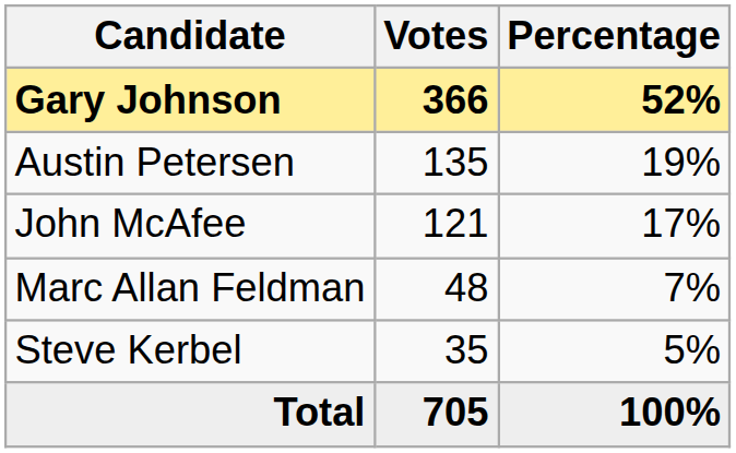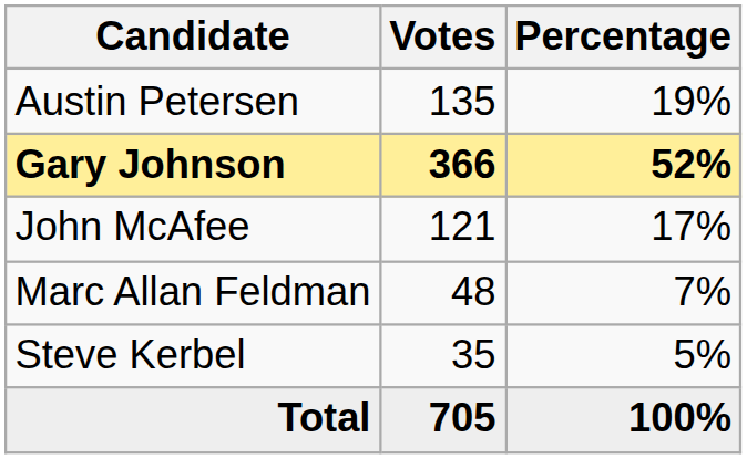rows swapped: Gary Johnson <-> Austin Petersen
